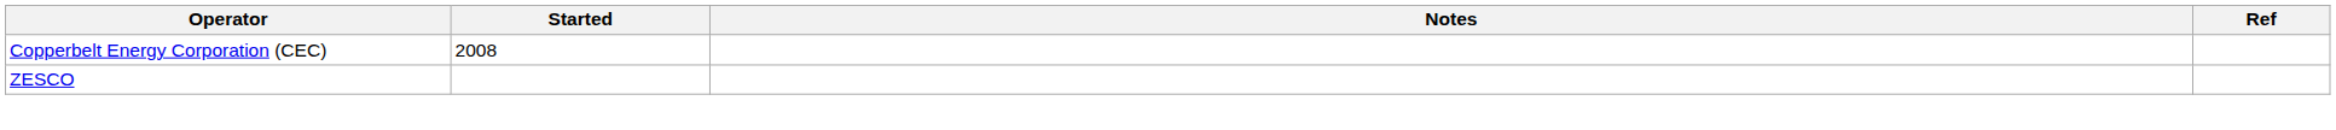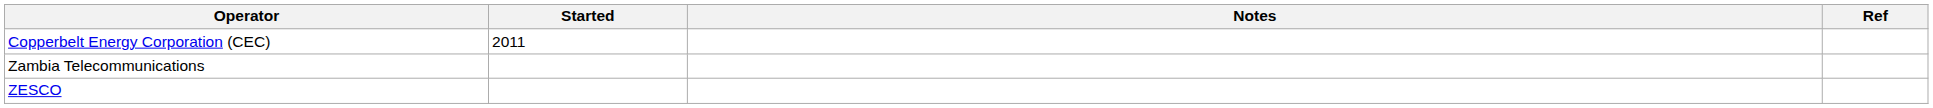Copperbelt Energy Corporation (CEC) | Started: 2008 -> 2011
+ row: Zambia Telecommunications
